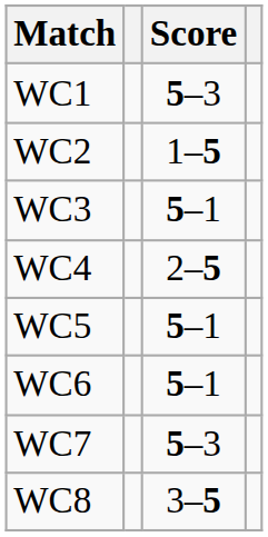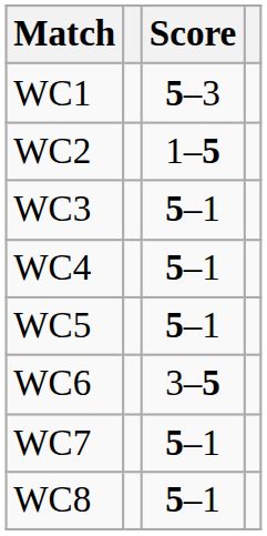WC4 | Score: 2–5 -> 5–1
WC6 | Score: 5–1 -> 3–5
WC7 | Score: 5–3 -> 5–1
WC8 | Score: 3–5 -> 5–1
